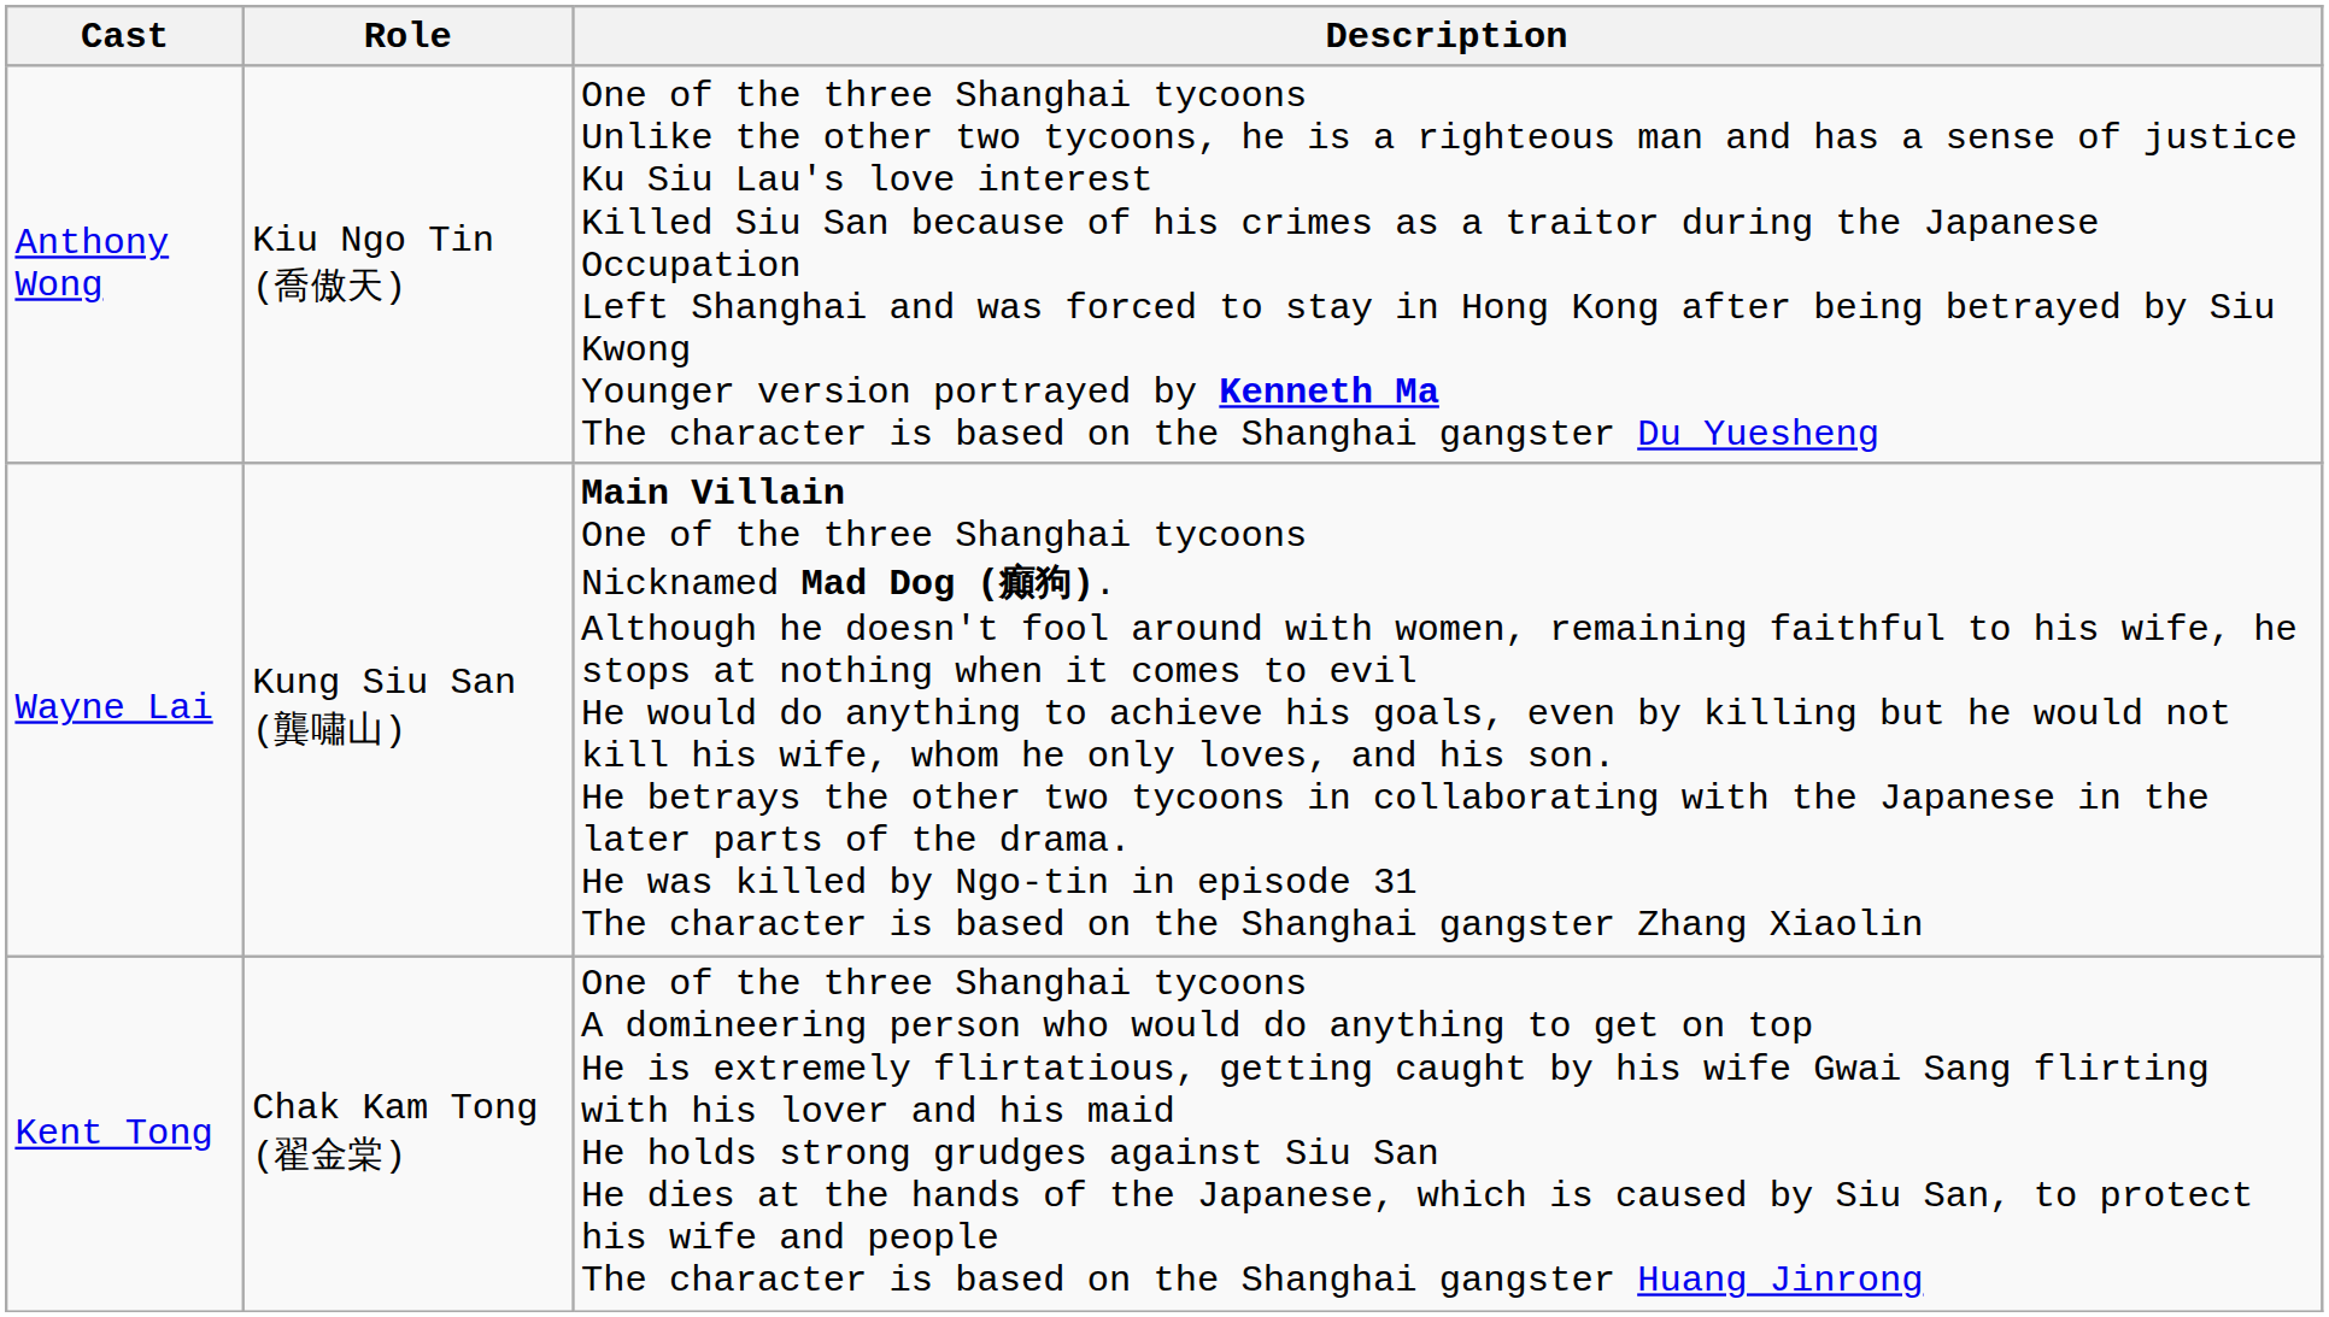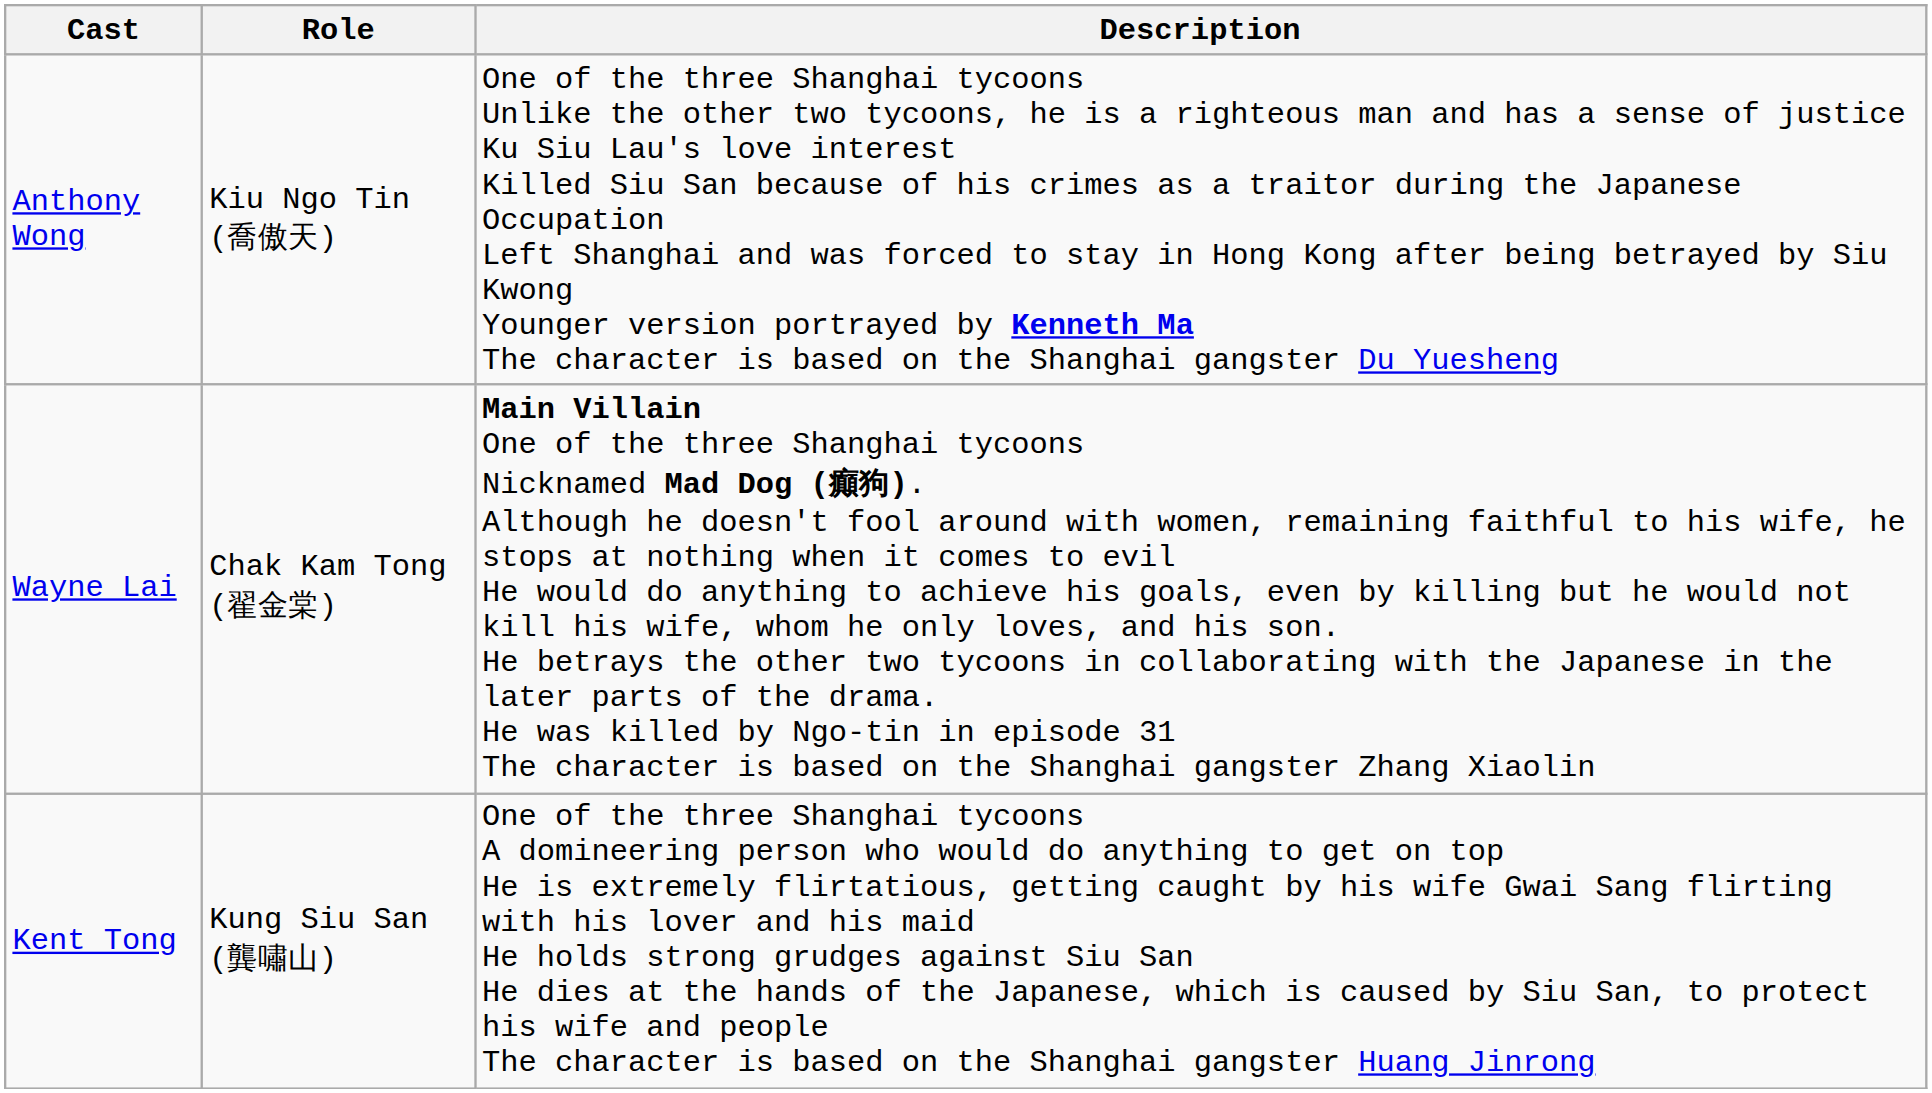Wayne Lai | Role: Kung Siu San (龔嘯山) -> Chak Kam Tong (翟金棠)
Kent Tong | Role: Chak Kam Tong (翟金棠) -> Kung Siu San (龔嘯山)
